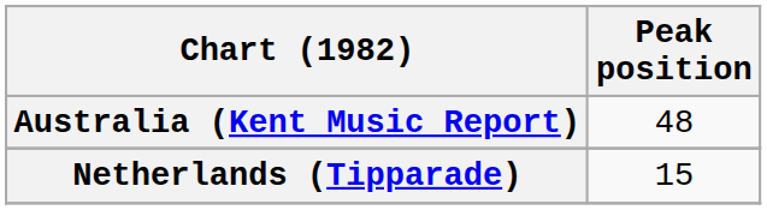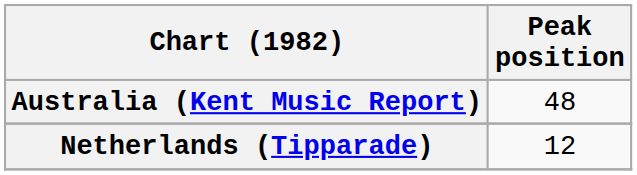Netherlands (Tipparade) | Peak position: 15 -> 12
